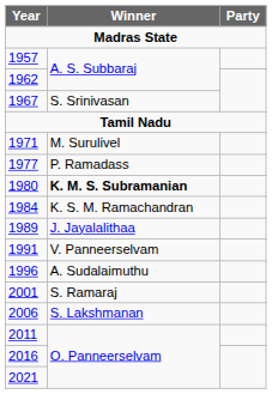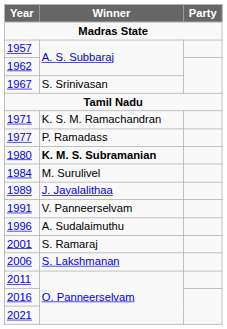1971 | Winner: M. Surulivel -> K. S. M. Ramachandran
1984 | Winner: K. S. M. Ramachandran -> M. Surulivel
